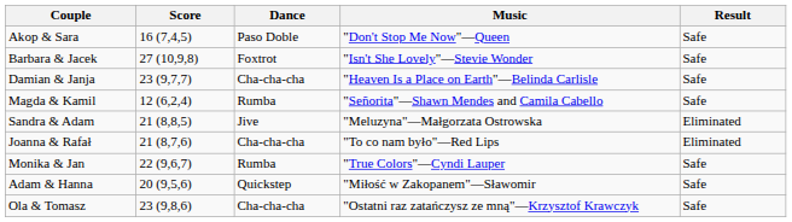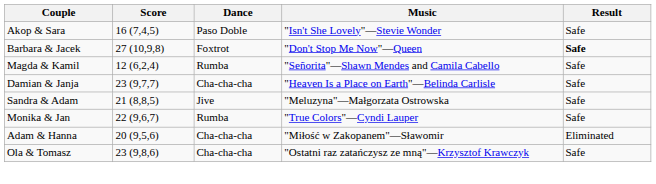Akop & Sara | Music: "Don't Stop Me Now"—Queen -> "Isn't She Lovely"—Stevie Wonder
Barbara & Jacek | Music: "Isn't She Lovely"—Stevie Wonder -> "Don't Stop Me Now"—Queen
Barbara & Jacek | Result: normal -> bold
rows swapped: Magda & Kamil <-> Damian & Janja
Sandra & Adam | Result: Eliminated -> Safe
- row: Joanna & Rafał | 21 (8,7,6) | Cha-cha-cha | "To co nam było"—Red Lips | Eliminated
Adam & Hanna | Dance: Quickstep -> Cha-cha-cha
Adam & Hanna | Result: Safe -> Eliminated
